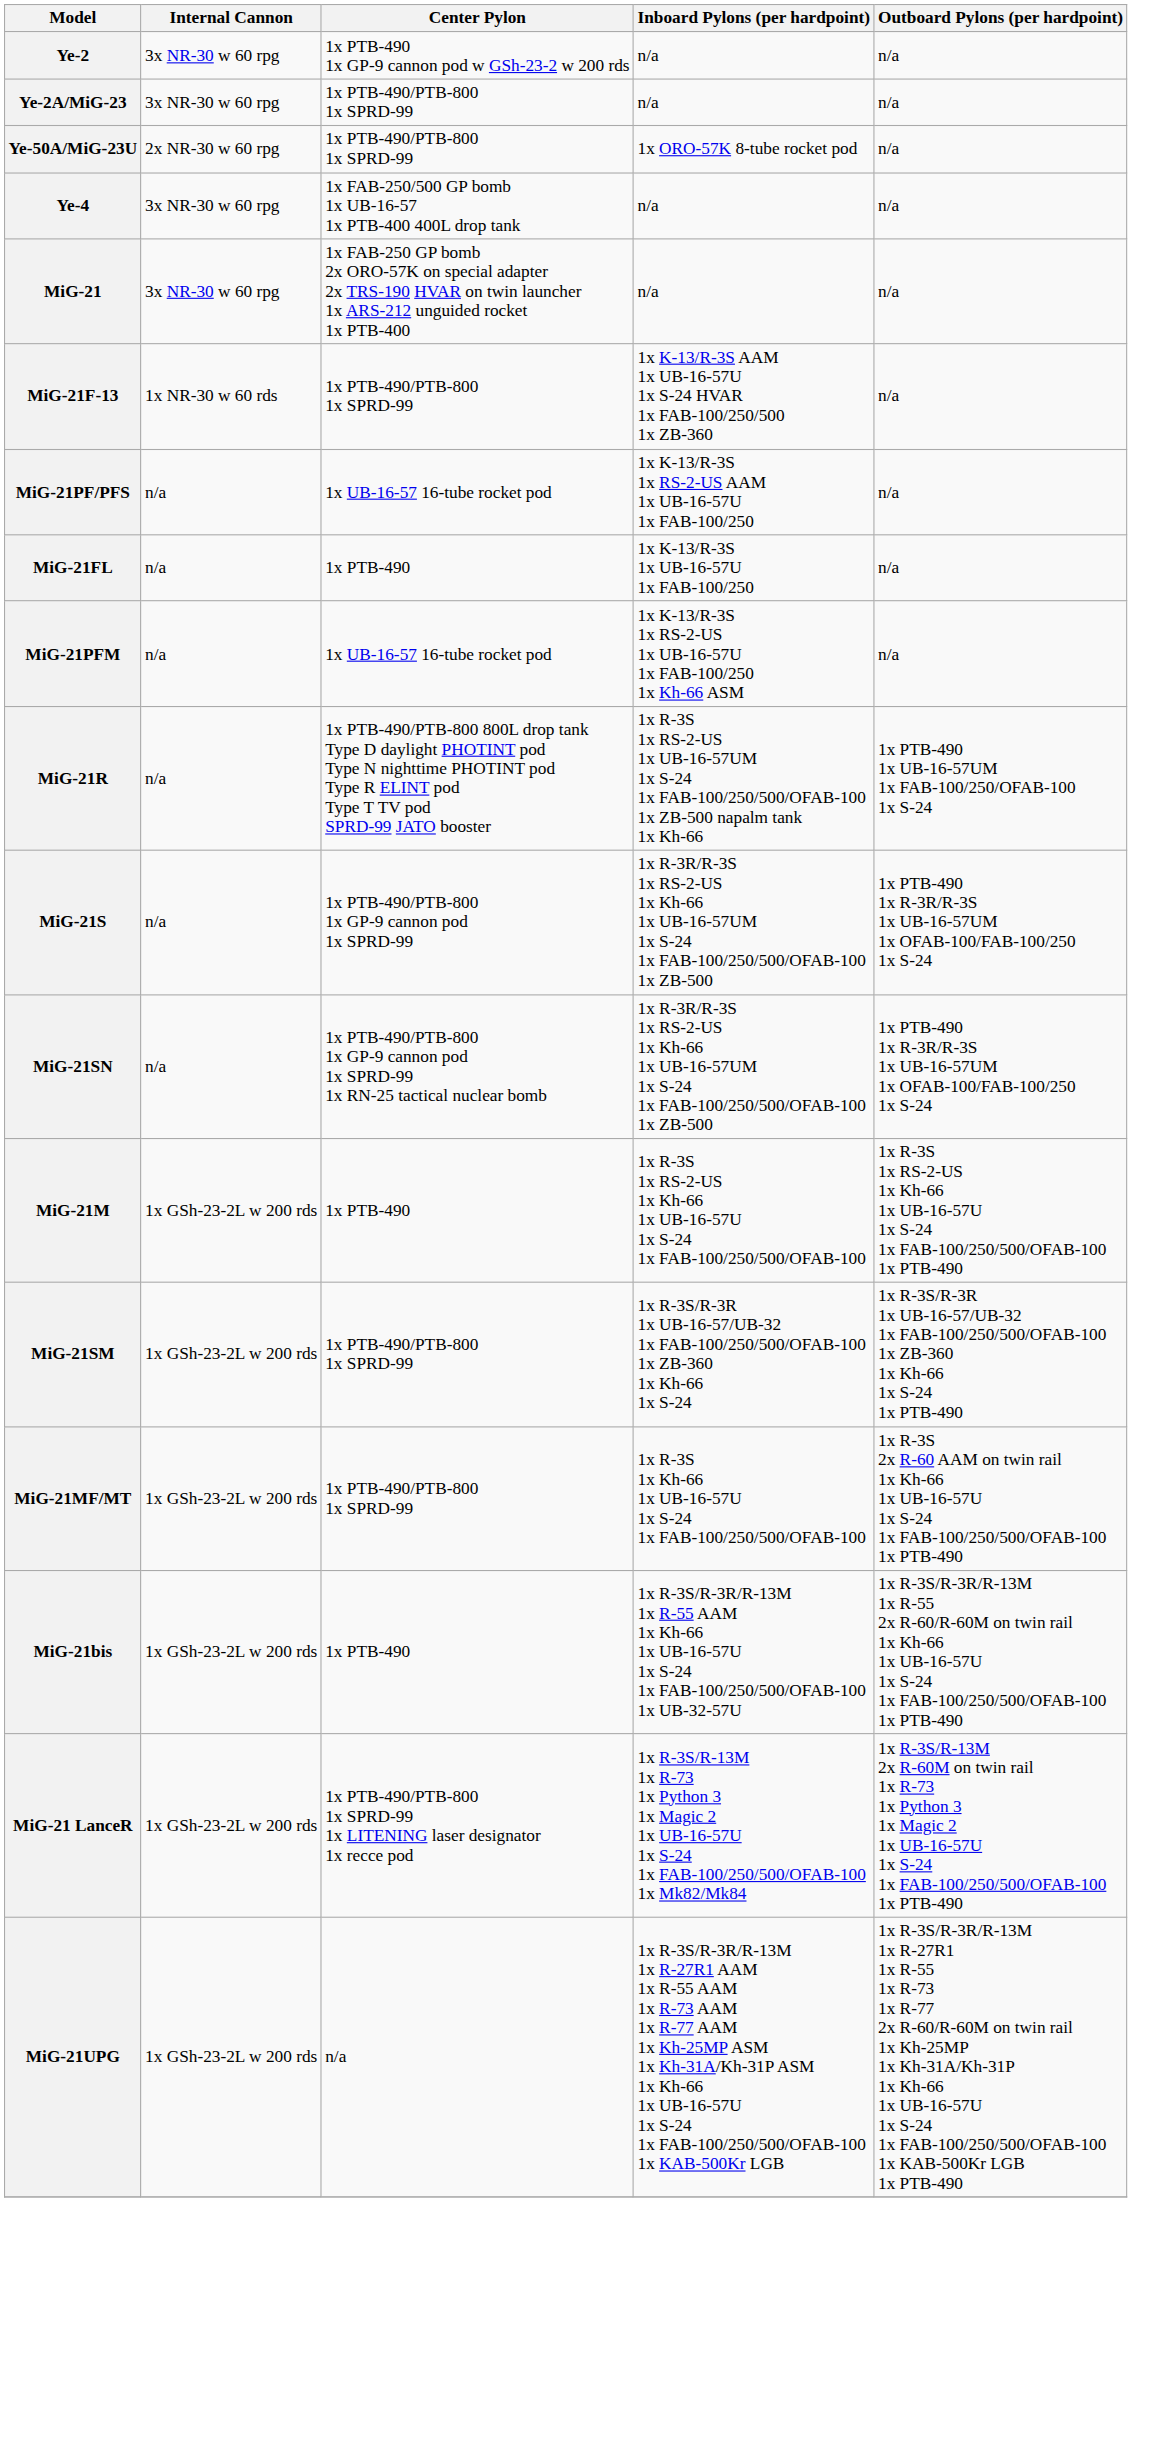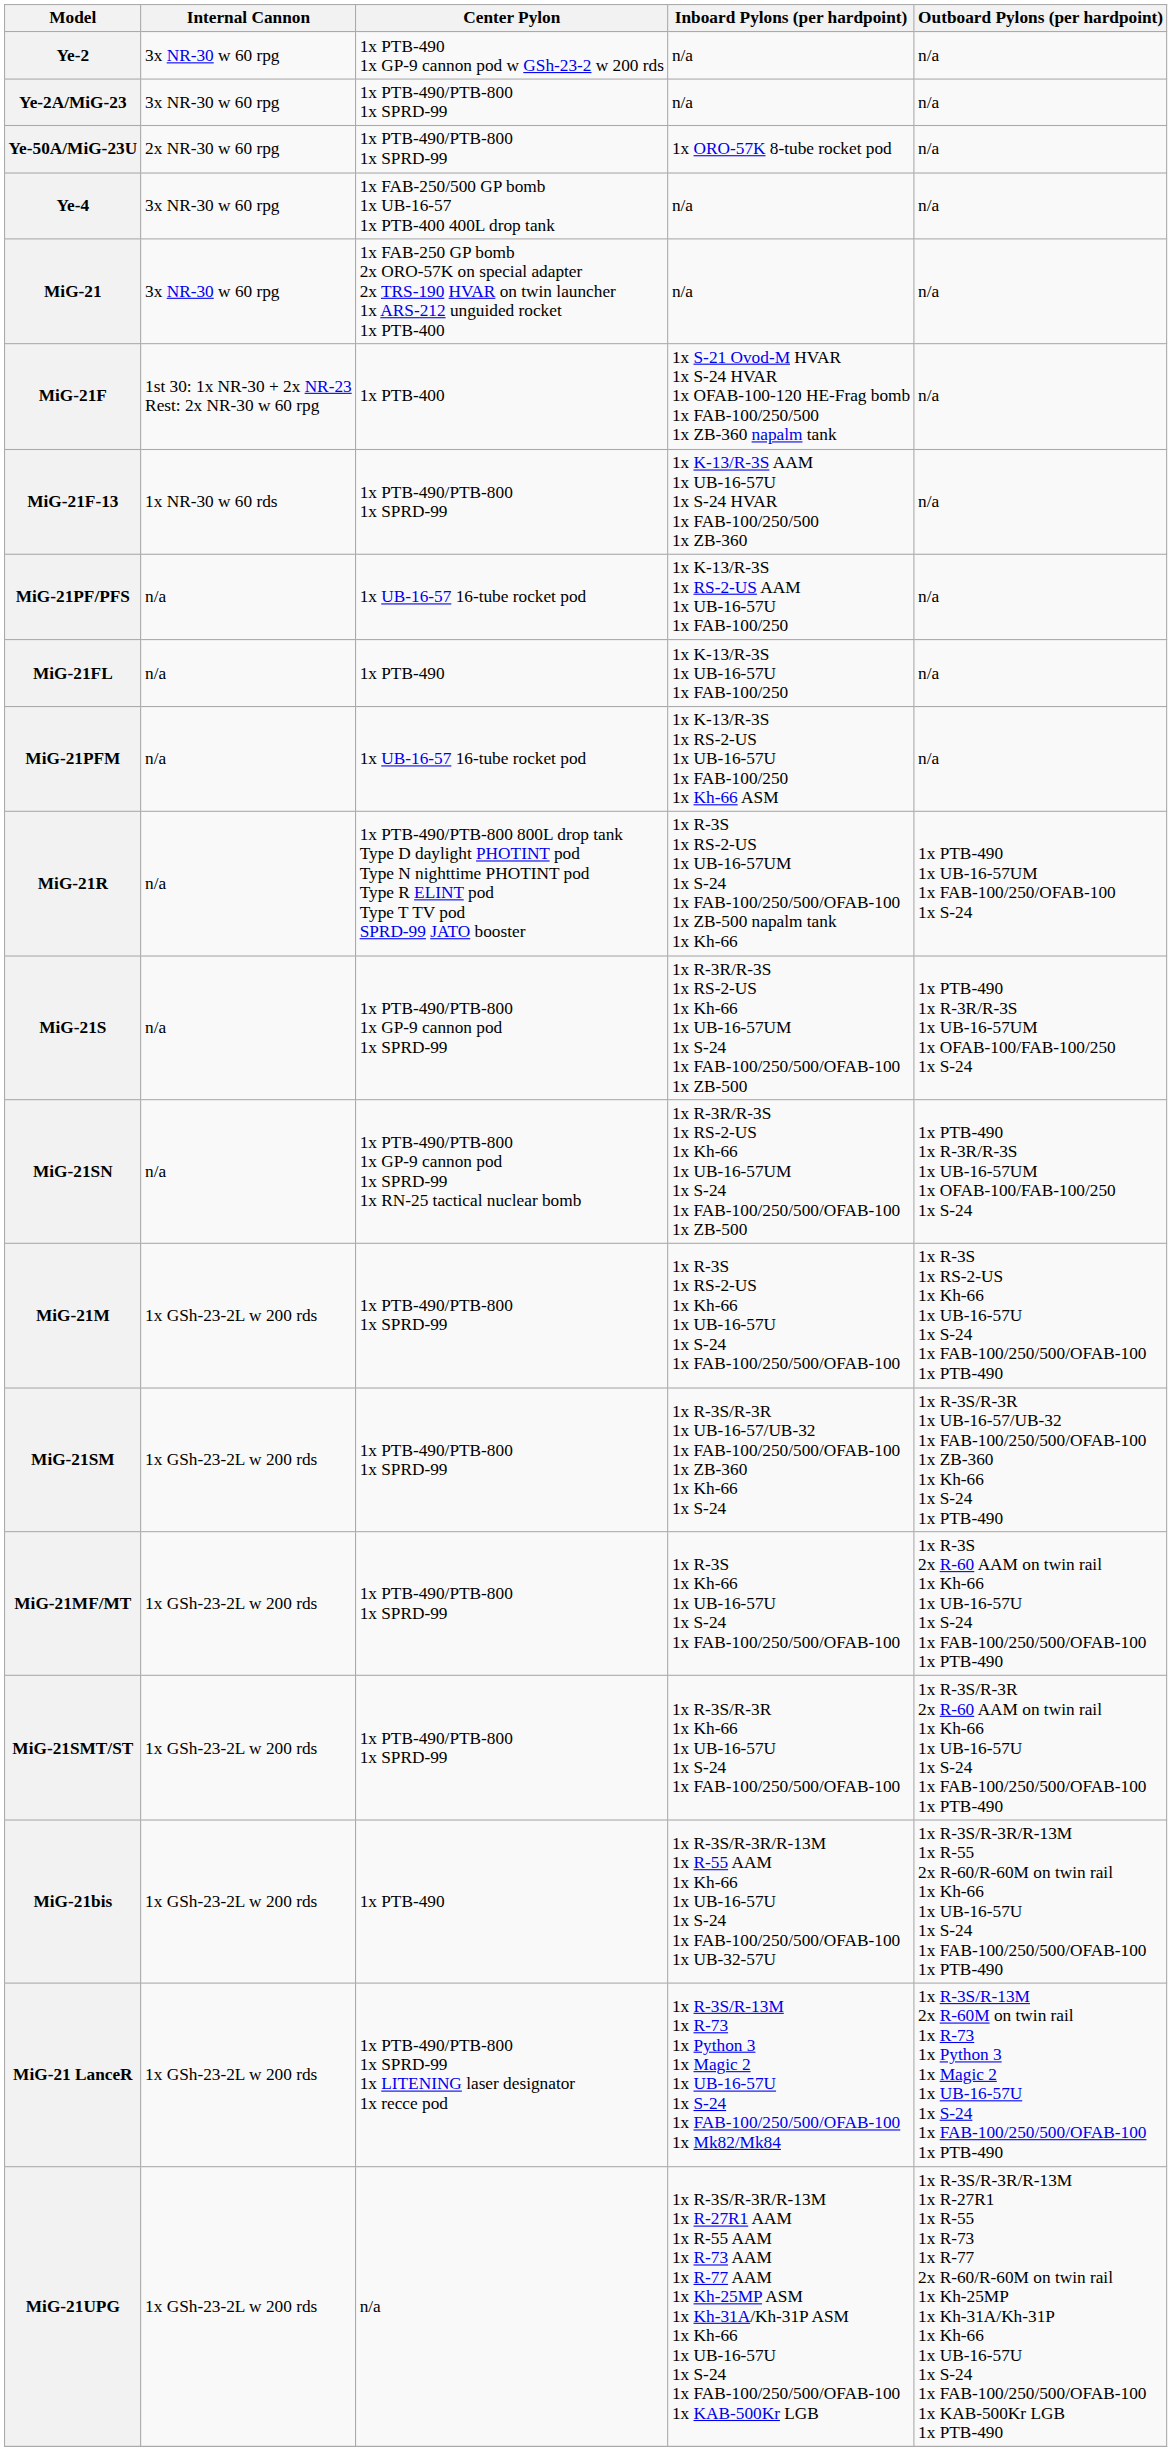+ row: MiG-21F | 1st 30: 1x NR-30 + 2x NR-23 Rest: 2x NR-30 w 60 rpg | 1x PTB-400 | 1x S-21 Ovod-M HVAR 1x S-24 HVAR 1x OFAB-100-120 HE-Frag bomb 1x FAB-100/250/500 1x ZB-360 napalm tank | n/a
MiG-21M | Center Pylon: 1x PTB-490 -> 1x PTB-490/PTB-800 1x SPRD-99
+ row: MiG-21SMT/ST | 1x GSh-23-2L w 200 rds | 1x PTB-490/PTB-800 1x SPRD-99 | 1x R-3S/R-3R 1x Kh-66 1x UB-16-57U 1x S-24 1x FAB-100/250/500/OFAB-100 | 1x R-3S/R-3R 2x R-60 AAM on twin rail 1x Kh-66 1x UB-16-57U 1x S-24 1x FAB-100/250/500/OFAB-100 1x PTB-490
